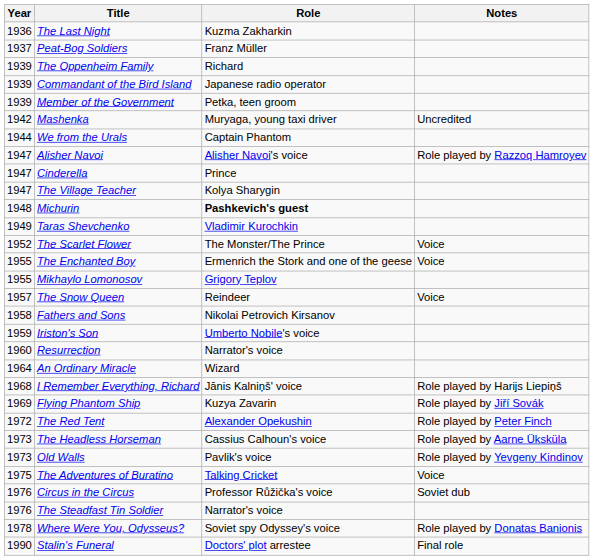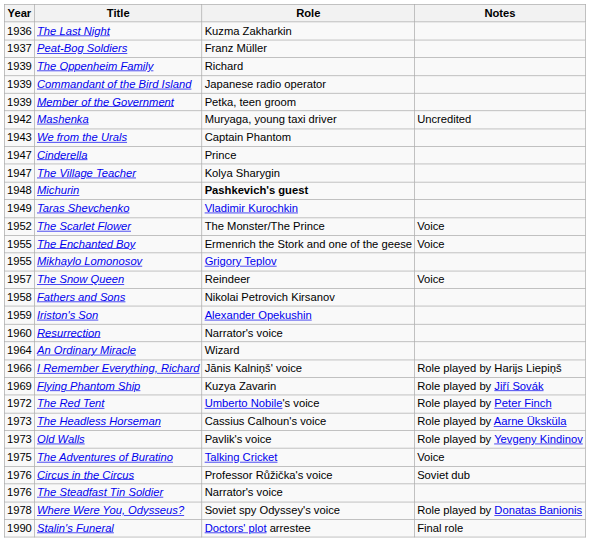We from the Urals | Year: 1944 -> 1943
- row: 1947 | Alisher Navoi | Alisher Navoi's voice | Role played by Razzoq Hamroyev
Iriston's Son | Role: Umberto Nobile's voice -> Alexander Opekushin
I Remember Everything, Richard | Year: 1968 -> 1966
The Red Tent | Role: Alexander Opekushin -> Umberto Nobile's voice
